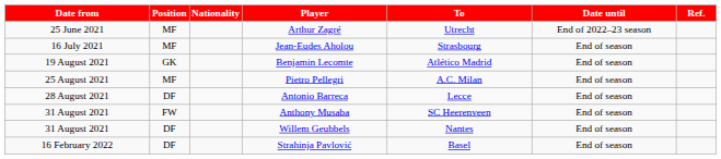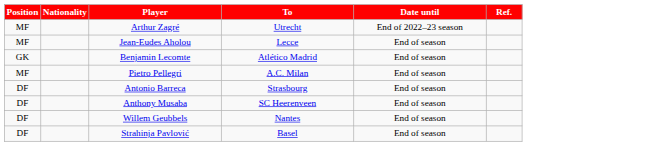- column: Date from | 25 June 2021 | 16 July 2021 | 19 August 2021 | 25 August 2021 | 28 August 2021 | 31 August 2021 | 31 August 2021 | 16 February 2022
Jean-Eudes Aholou | To: Strasbourg -> Lecce
Antonio Barreca | To: Lecce -> Strasbourg
Anthony Musaba | Position: FW -> DF
